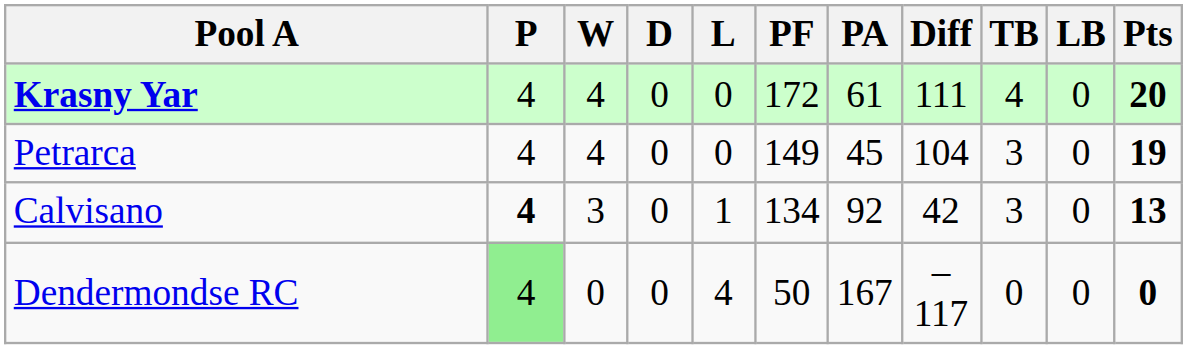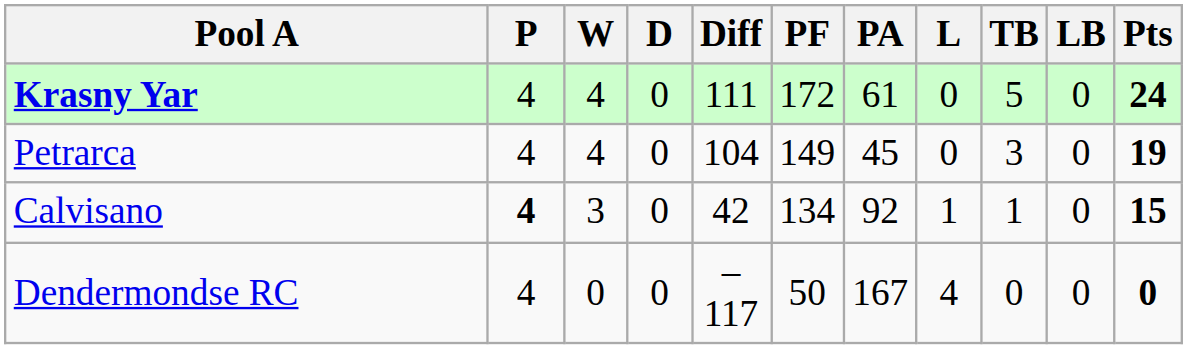columns swapped: L <-> Diff
Krasny Yar | TB: 4 -> 5
Krasny Yar | Pts: 20 -> 24
Calvisano | TB: 3 -> 1
Calvisano | Pts: 13 -> 15
Dendermondse RC | P: lightgreen background -> no background
